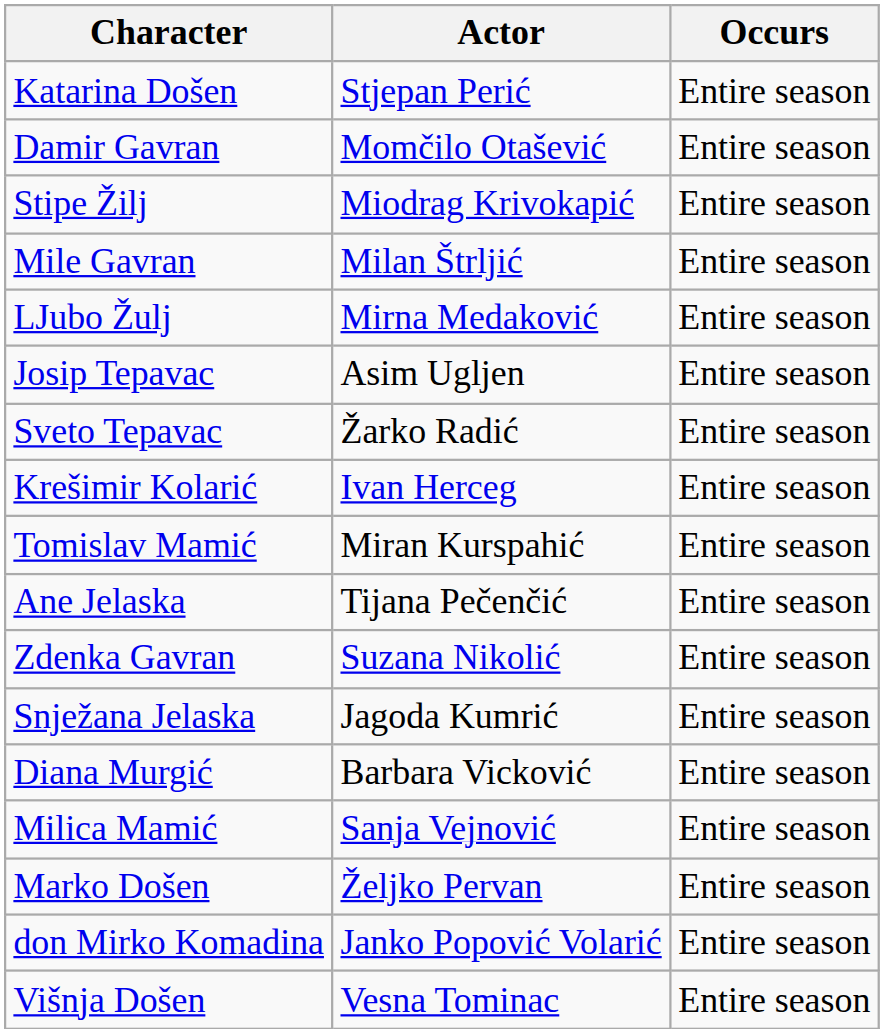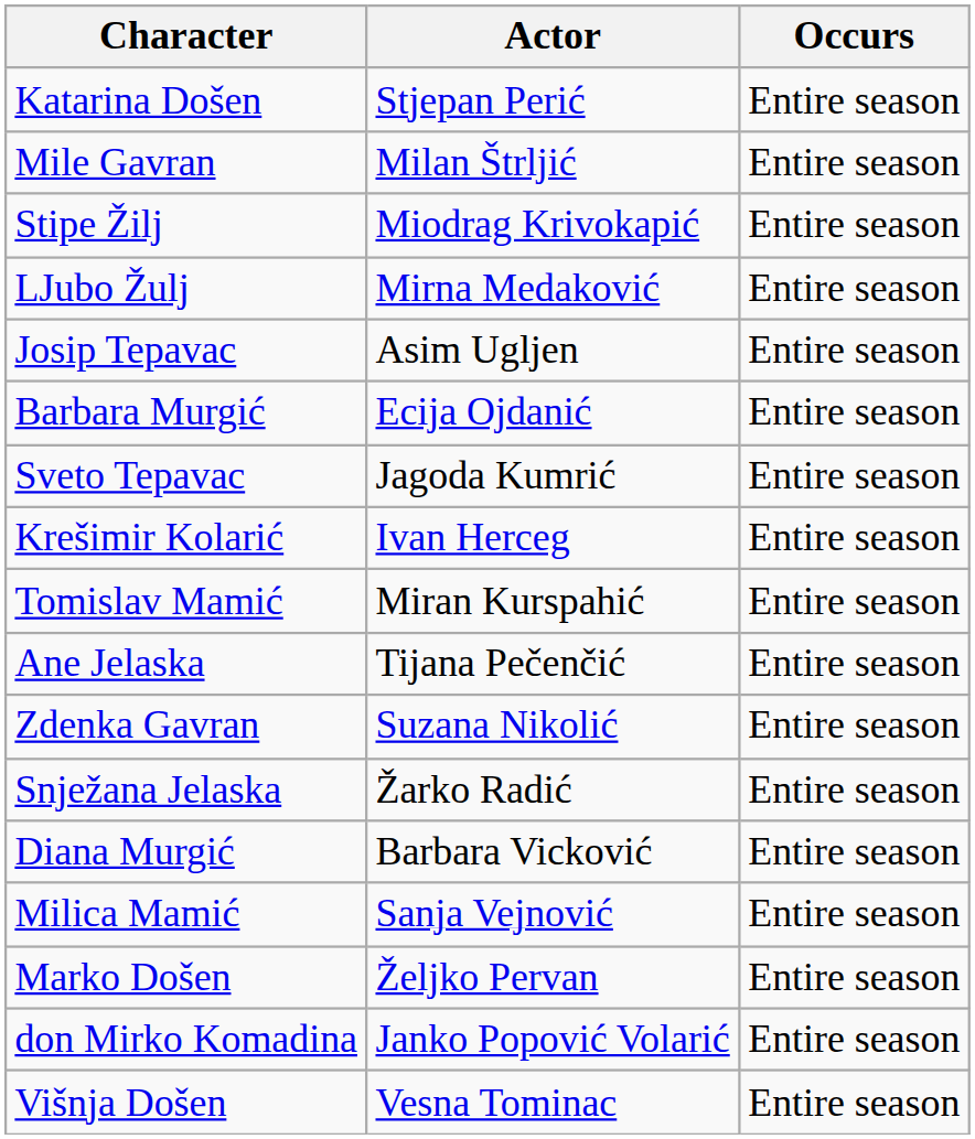- row: Damir Gavran | Momčilo Otašević | Entire season
rows swapped: Mile Gavran <-> Stipe Žilj
+ row: Barbara Murgić | Ecija Ojdanić | Entire season
Sveto Tepavac | Actor: Žarko Radić -> Jagoda Kumrić
Snježana Jelaska | Actor: Jagoda Kumrić -> Žarko Radić
